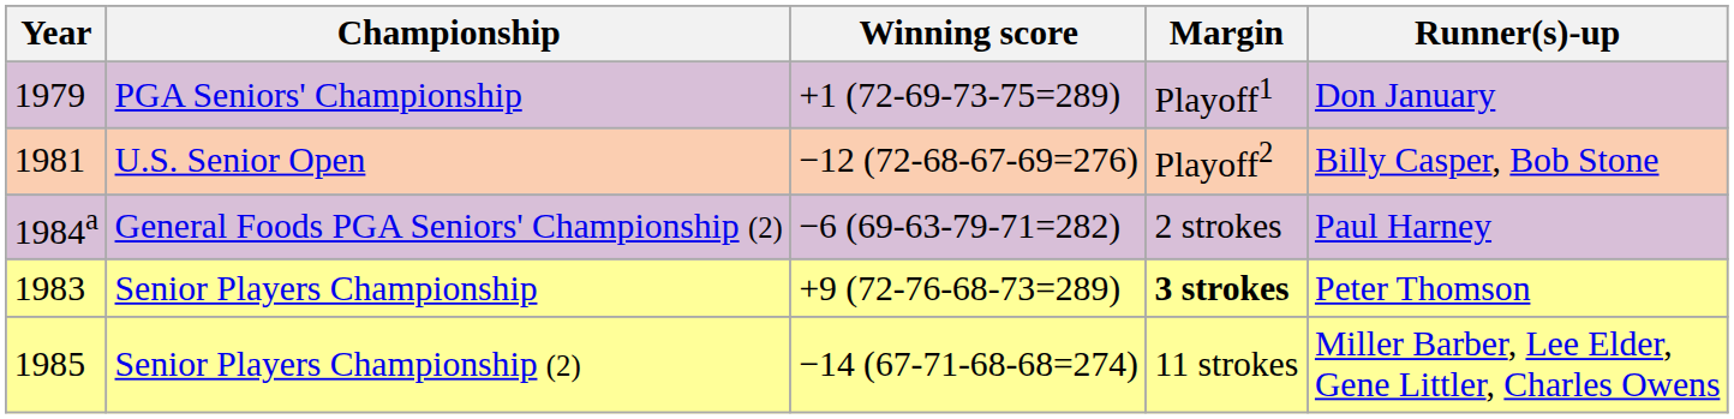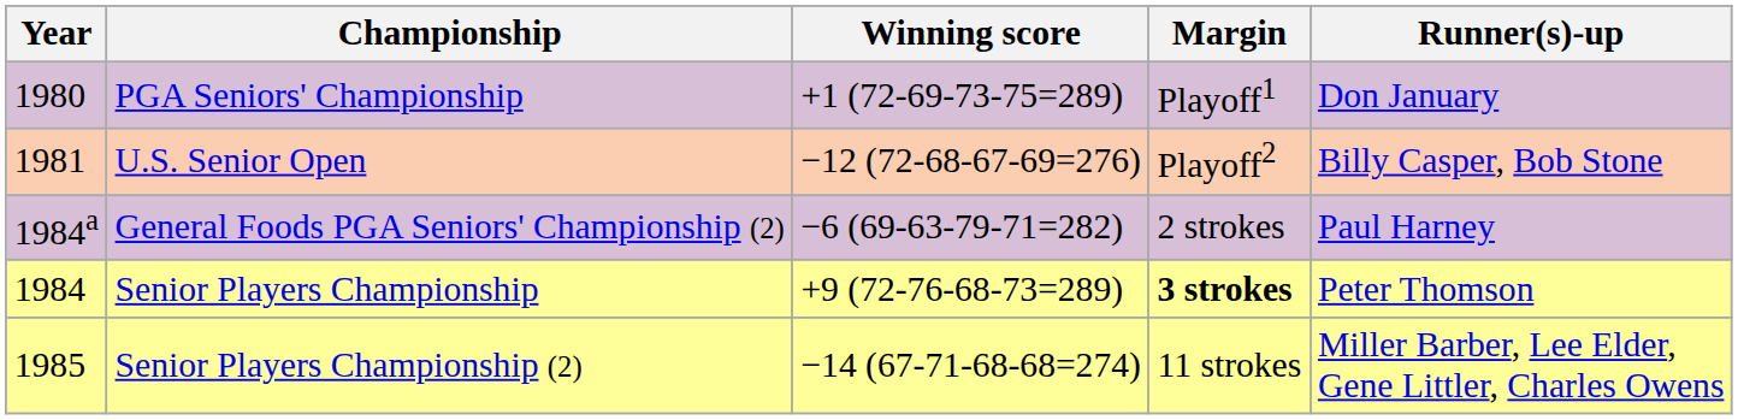PGA Seniors' Championship | Year: 1979 -> 1980
Senior Players Championship | Year: 1983 -> 1984
